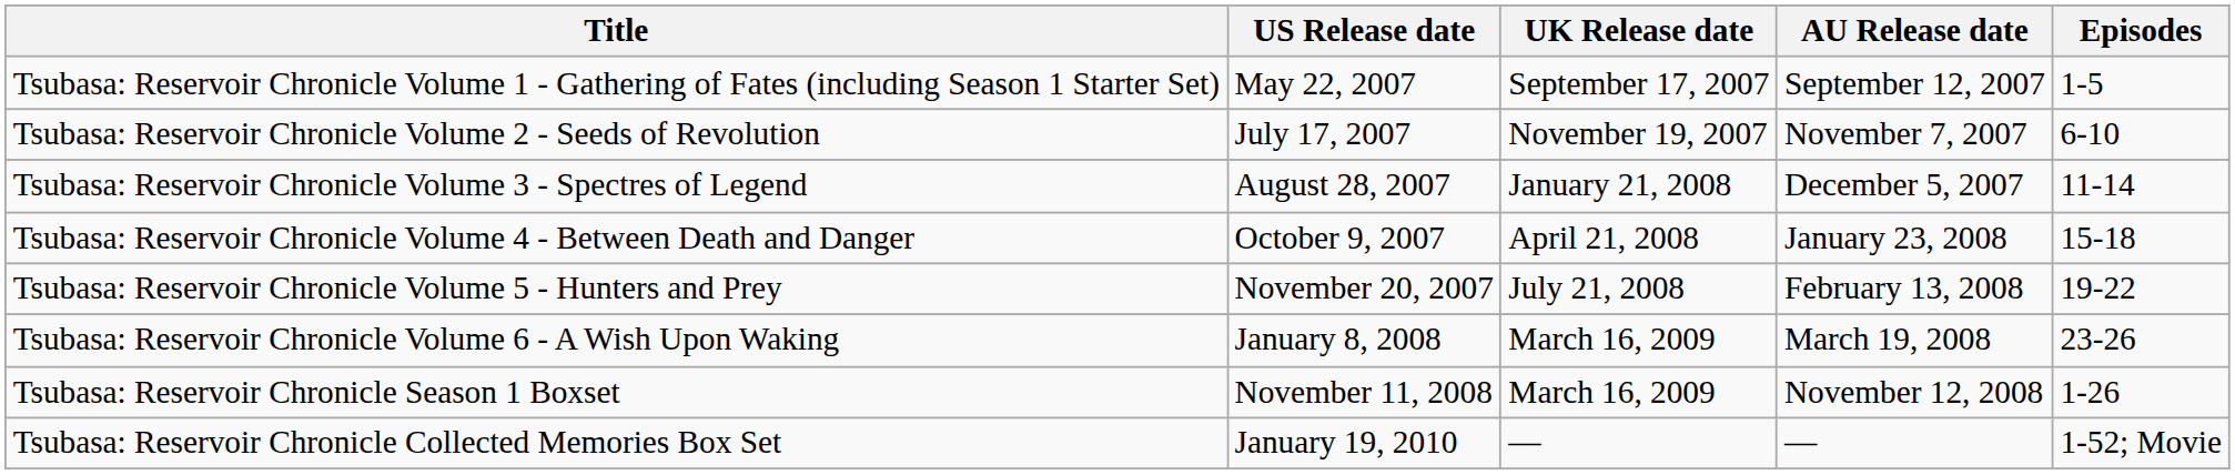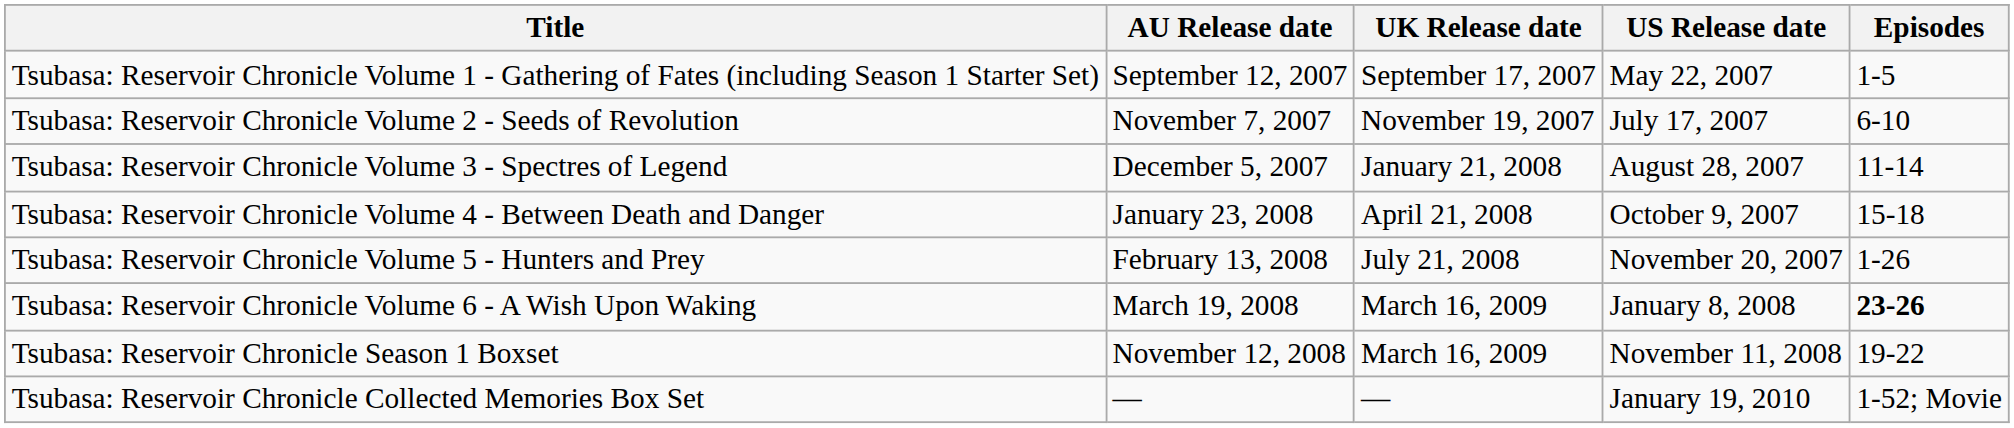columns swapped: US Release date <-> AU Release date
Tsubasa: Reservoir Chronicle Volume 5 - Hunters and Prey | Episodes: 19-22 -> 1-26
Tsubasa: Reservoir Chronicle Volume 6 - A Wish Upon Waking | Episodes: normal -> bold
Tsubasa: Reservoir Chronicle Season 1 Boxset | Episodes: 1-26 -> 19-22
